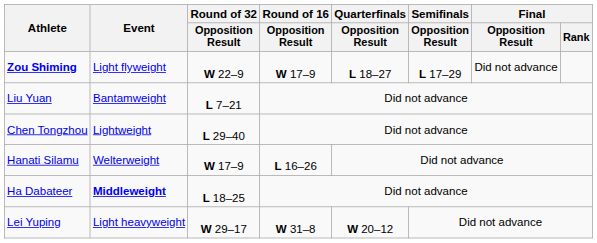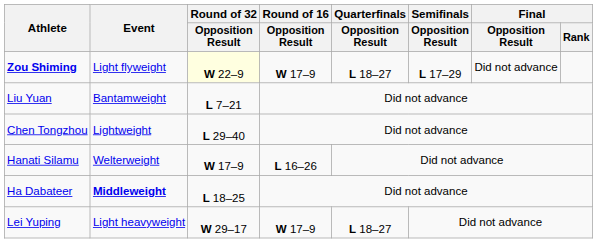Zou Shiming | Round of 32 / Opposition Result: no background -> lightyellow background
Lei Yuping | Round of 16 / Opposition Result: W 31–8 -> W 17–9
Lei Yuping | Quarterfinals / Opposition Result: W 20–12 -> L 18–27
